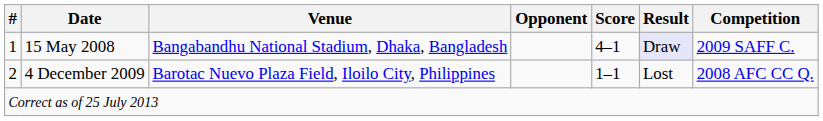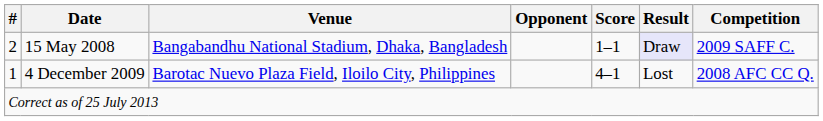15 May 2008 | #: 1 -> 2
15 May 2008 | Score: 4–1 -> 1–1
4 December 2009 | #: 2 -> 1
4 December 2009 | Score: 1–1 -> 4–1
